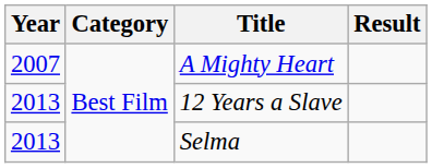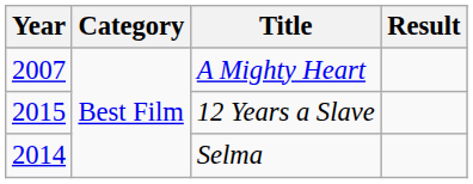12 Years a Slave | Year: 2013 -> 2015
Selma | Year: 2013 -> 2014
